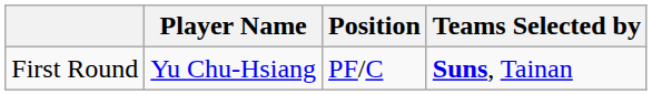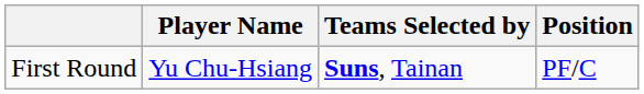columns swapped: Position <-> Teams Selected by
